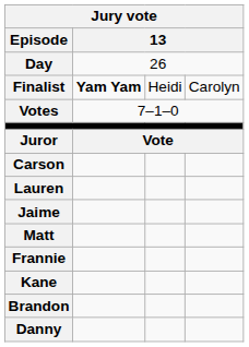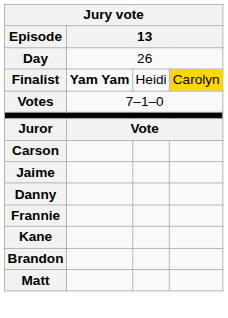Finalist | column 4: no background -> gold background
- row: Lauren
rows swapped: Danny <-> Matt
